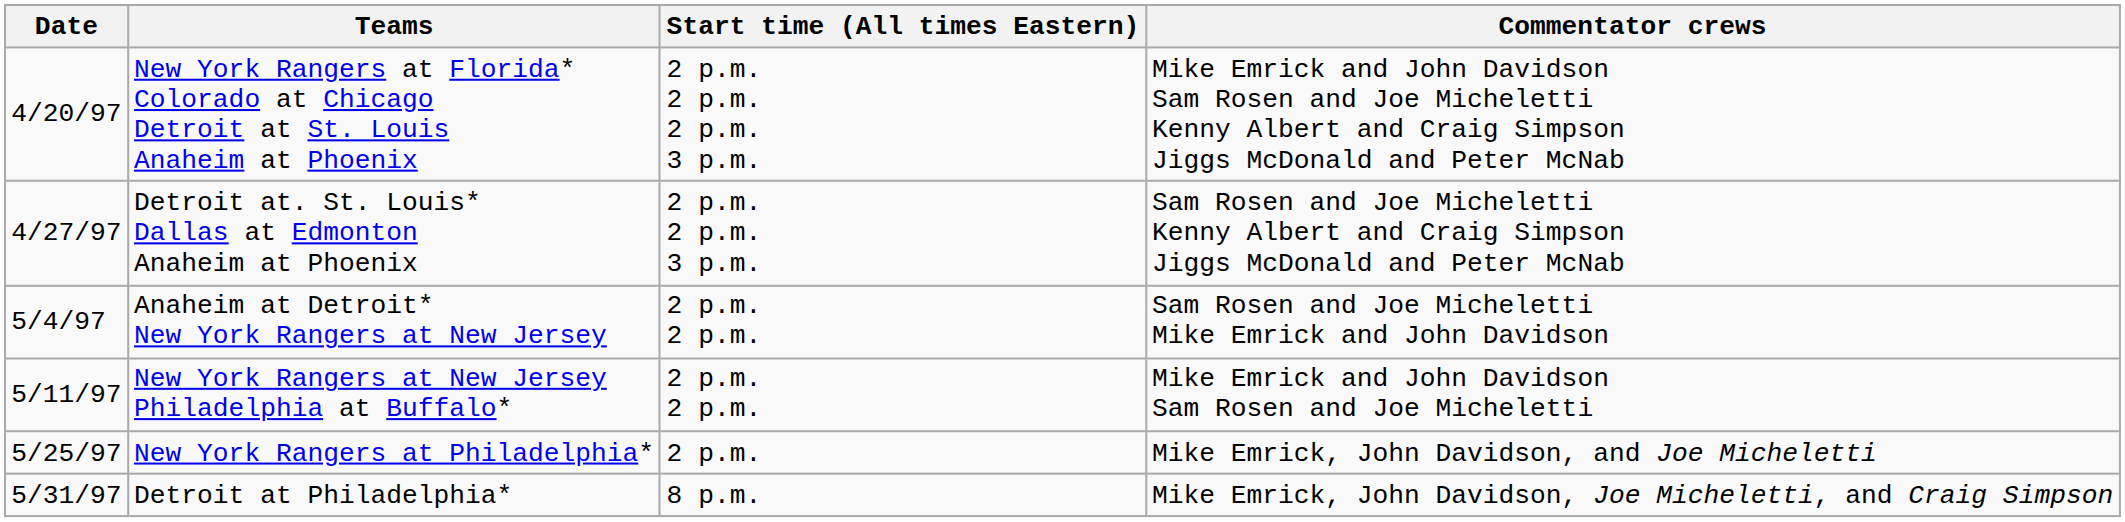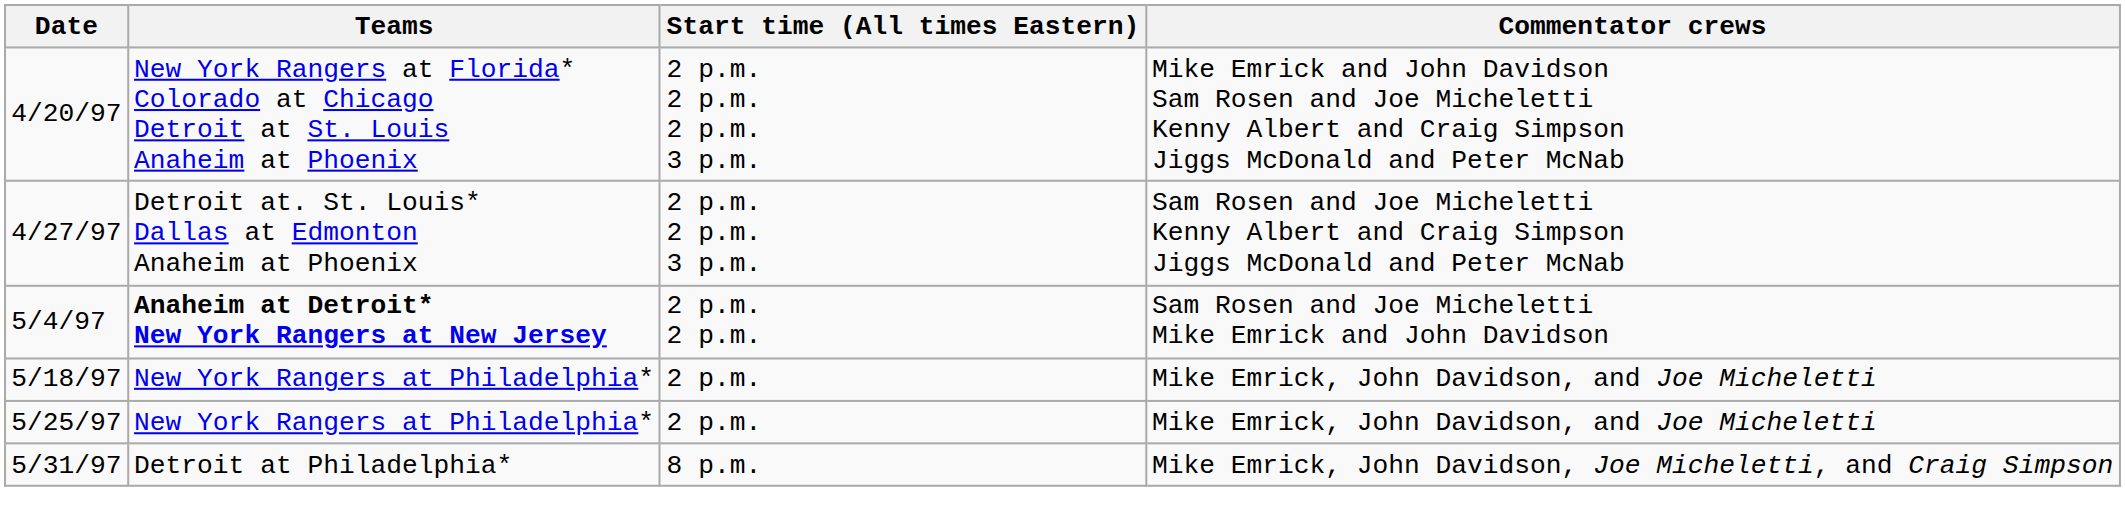5/4/97 | Teams: normal -> bold
- row: 5/11/97 | New York Rangers at New Jersey Philadelphia at Buffalo* | 2 p.m. 2 p.m. | Mike Emrick and John Davidson Sam Rosen and Joe Micheletti
+ row: 5/18/97 | New York Rangers at Philadelphia* | 2 p.m. | Mike Emrick, John Davidson, and Joe Micheletti
